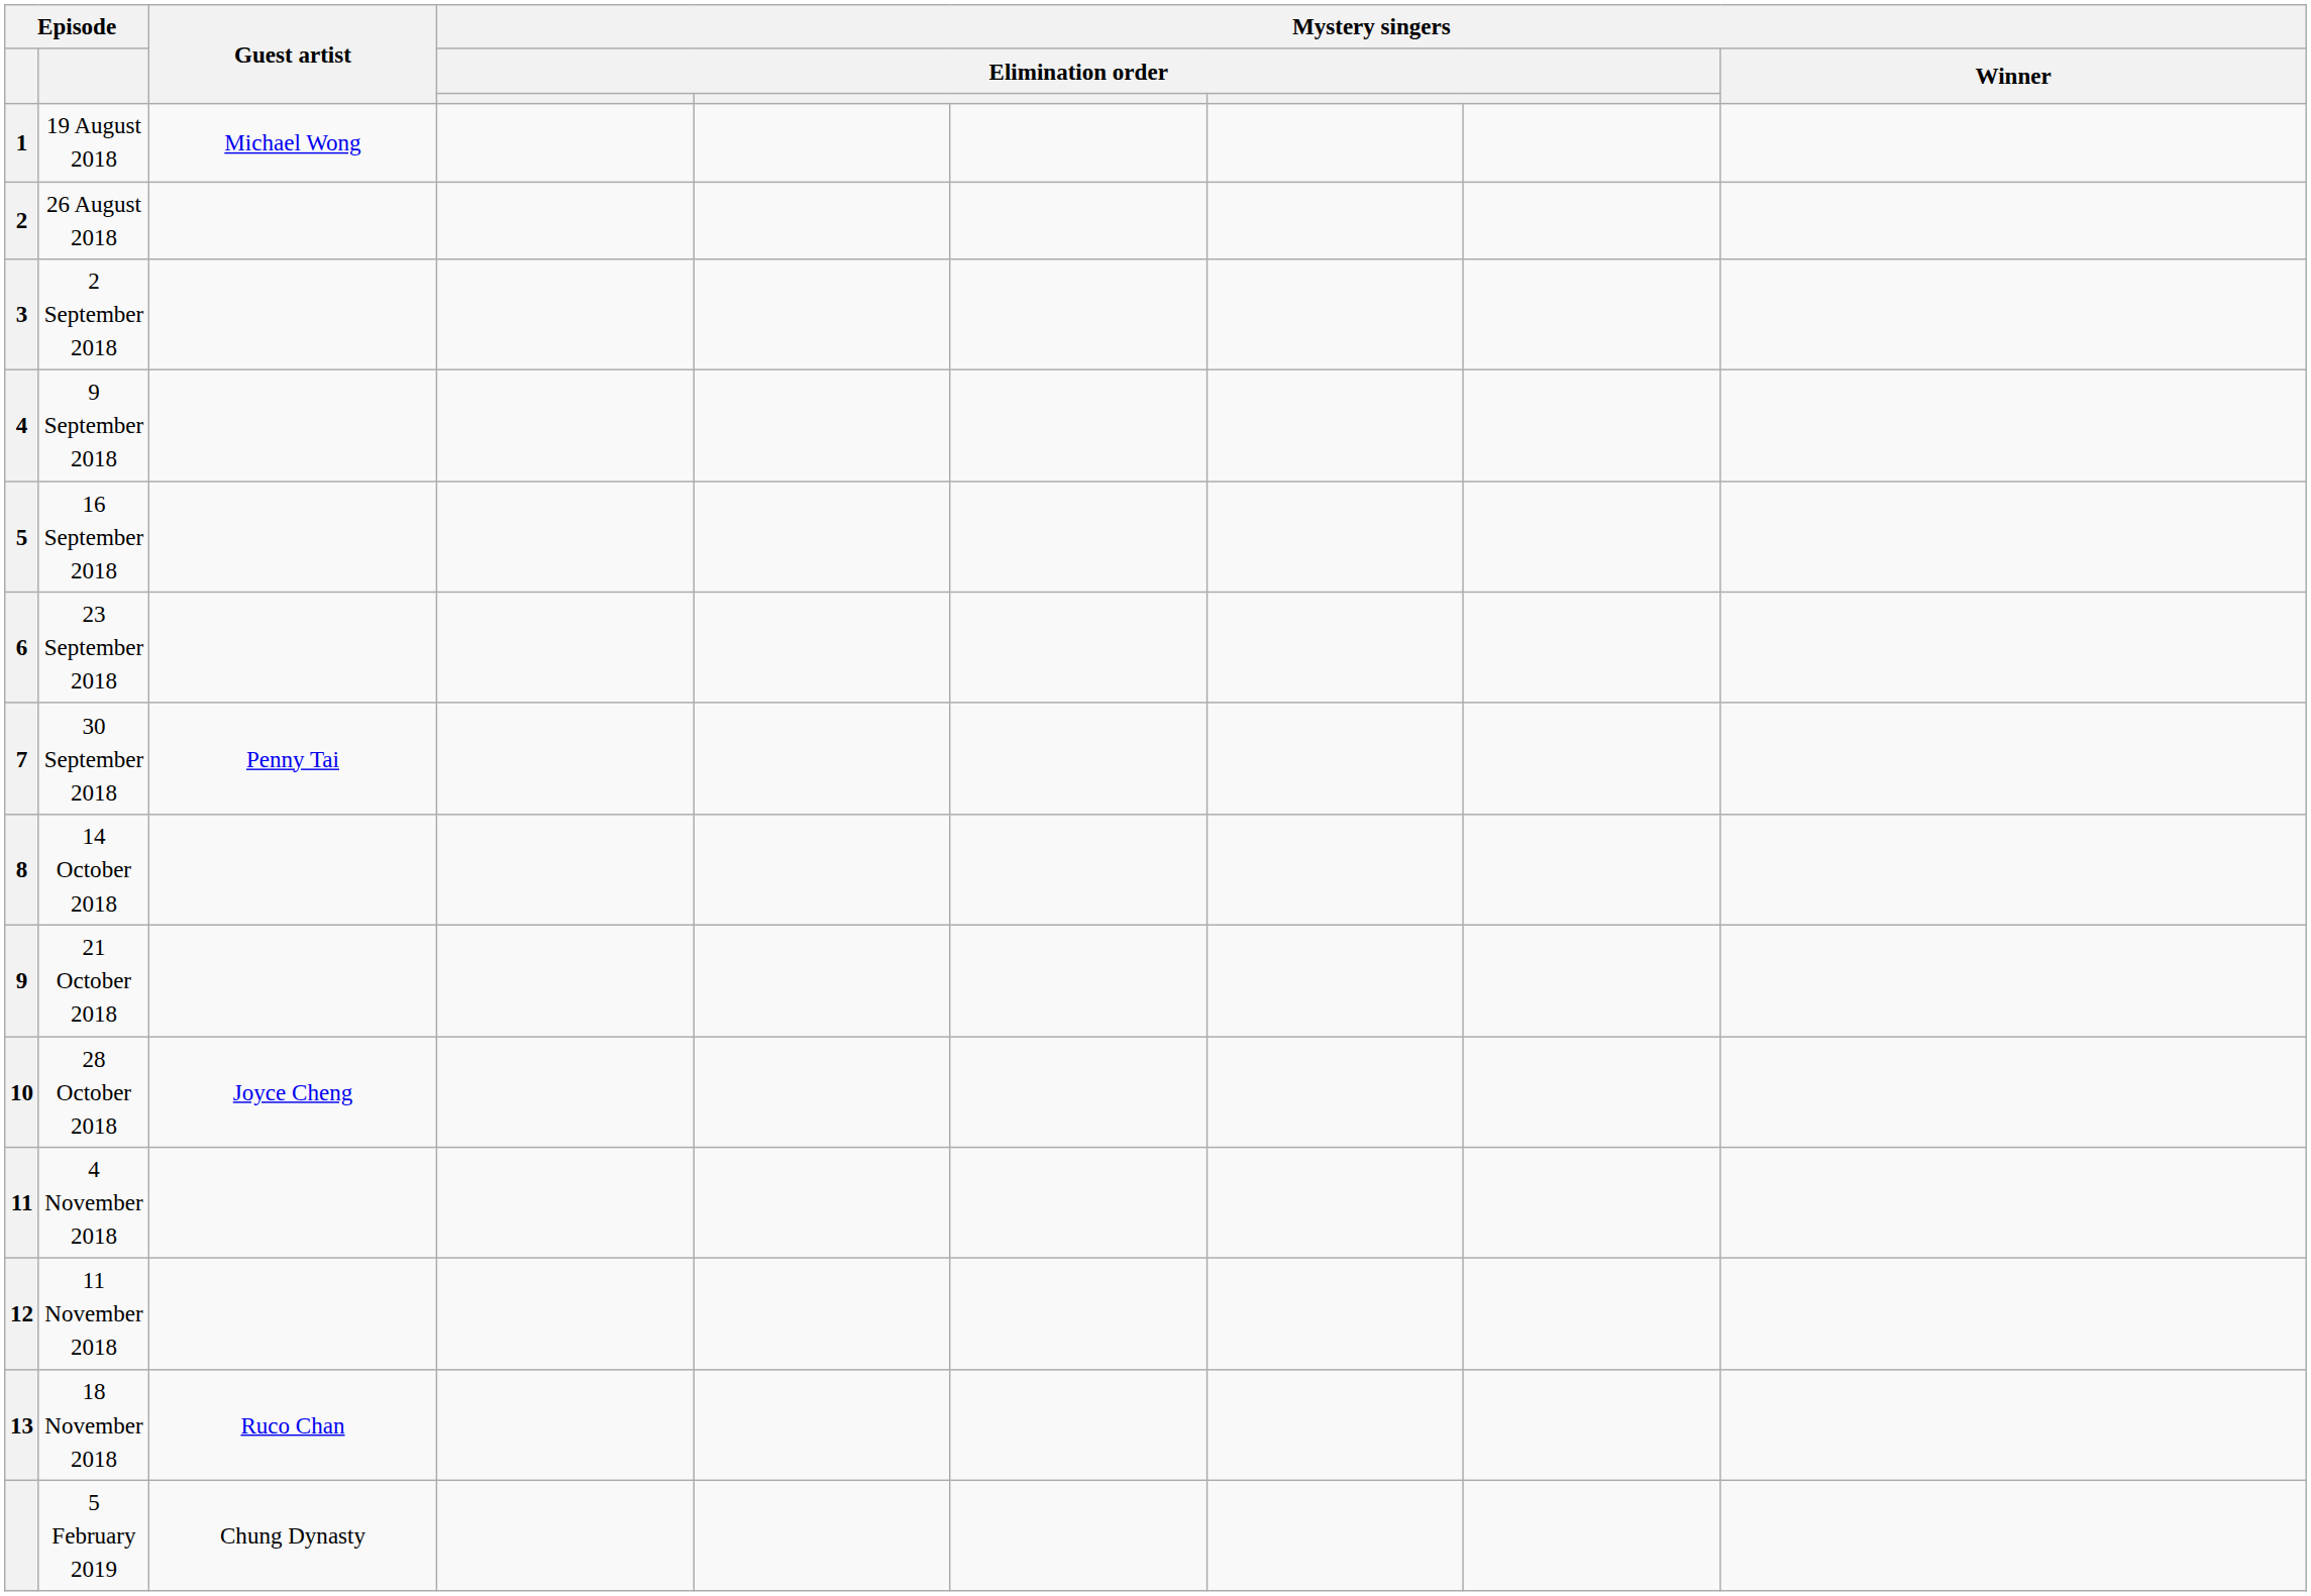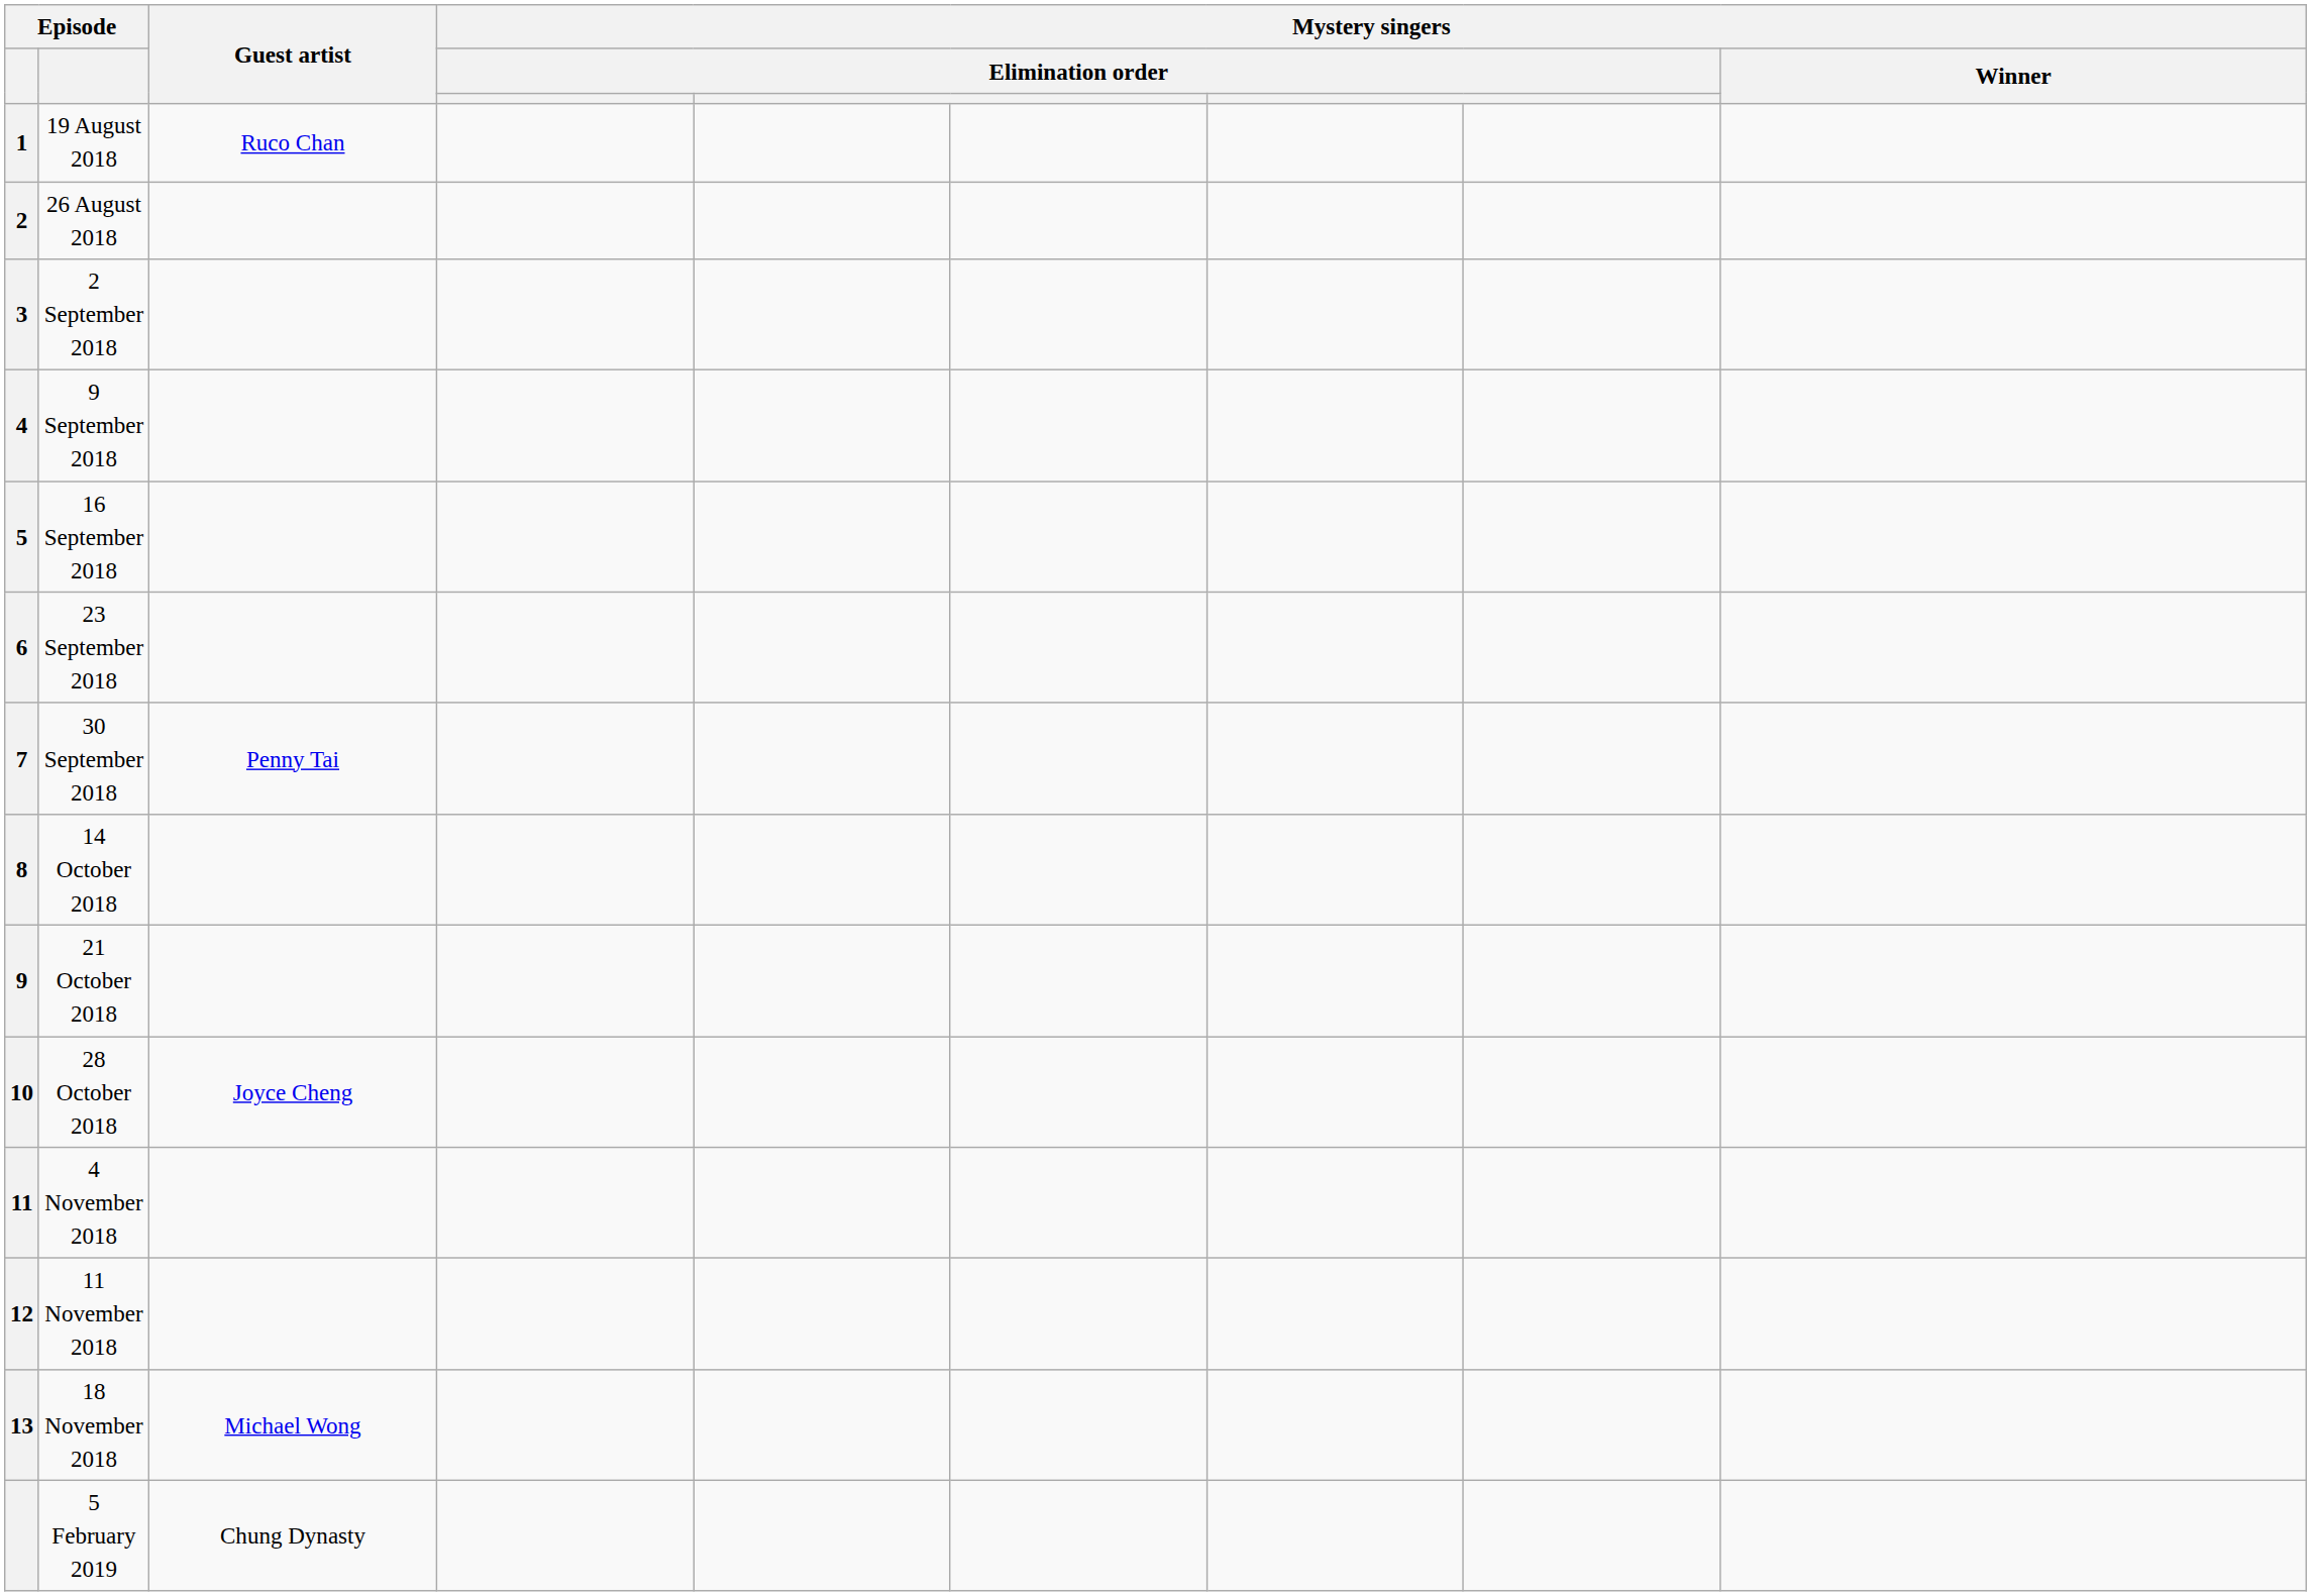19 August 2018 | Guest artist: Michael Wong -> Ruco Chan
18 November 2018 | Guest artist: Ruco Chan -> Michael Wong
